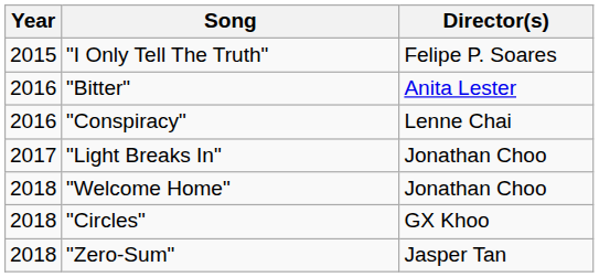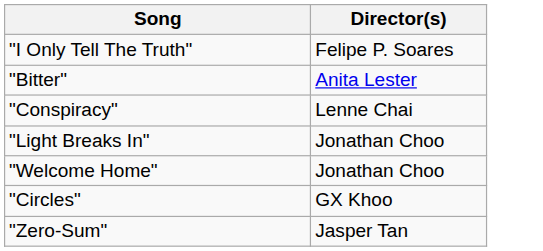- column: Year | 2015 | 2016 | 2016 | 2017 | 2018 | 2018 | 2018
